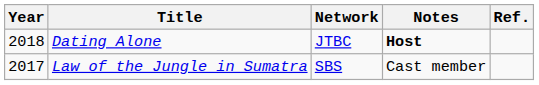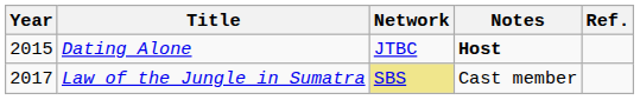Dating Alone | Year: 2018 -> 2015
Law of the Jungle in Sumatra | Network: no background -> khaki background
